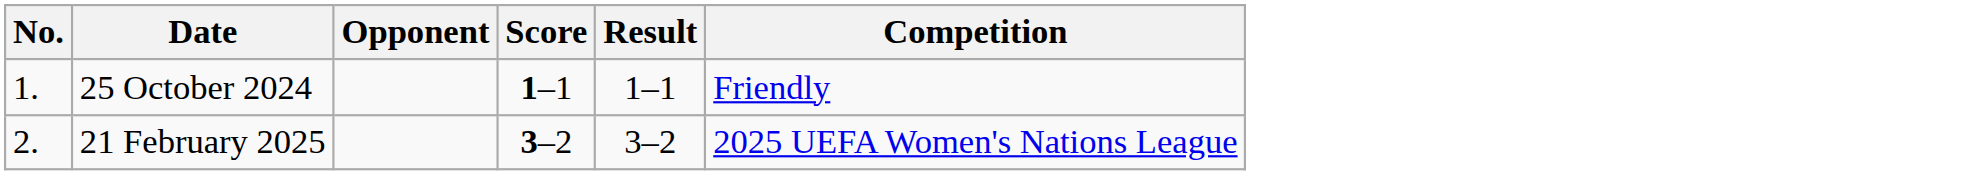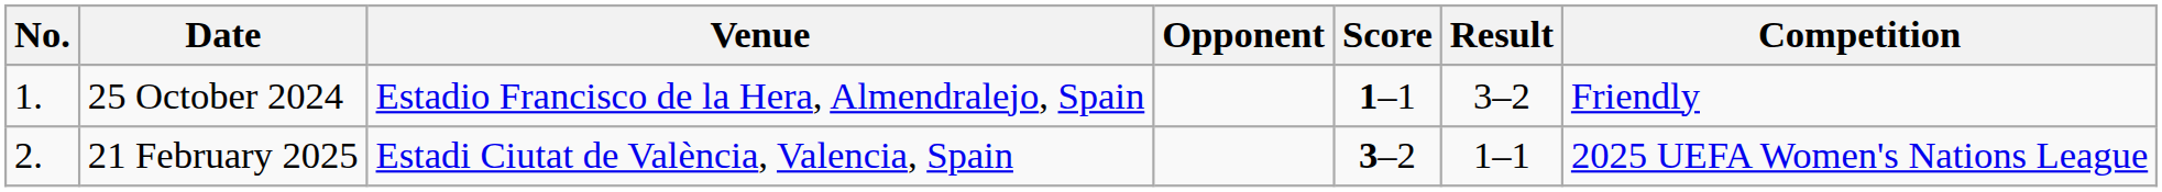+ column: Venue | Estadio Francisco de la Hera, Almendralejo, Spain | Estadi Ciutat de València, Valencia, Spain
25 October 2024 | Result: 1–1 -> 3–2
21 February 2025 | Result: 3–2 -> 1–1
